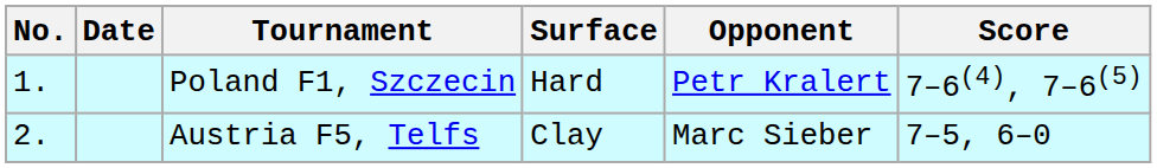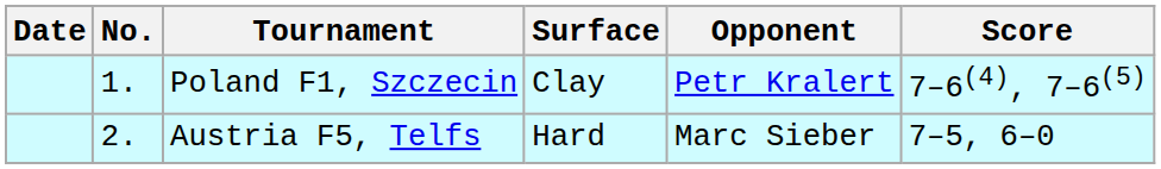columns swapped: No. <-> Date
Poland F1, Szczecin | Surface: Hard -> Clay
Austria F5, Telfs | Surface: Clay -> Hard
